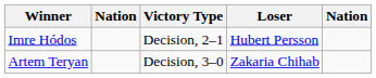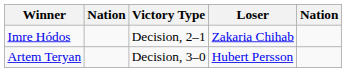Imre Hódos | Loser: Hubert Persson -> Zakaria Chihab
Artem Teryan | Loser: Zakaria Chihab -> Hubert Persson
